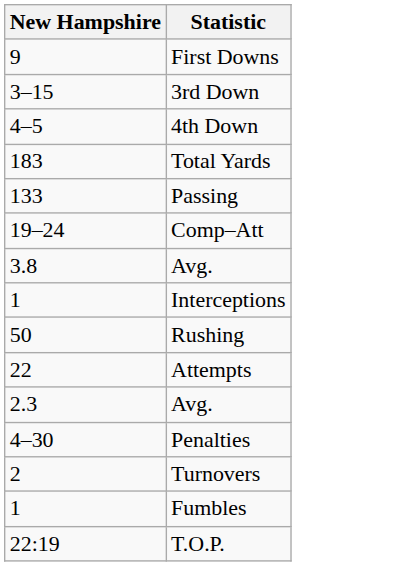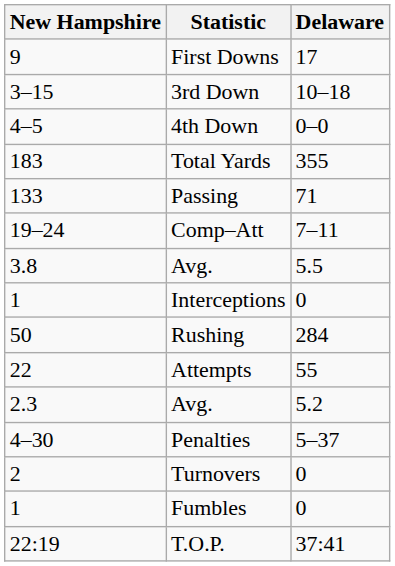+ column: Delaware | 17 | 10–18 | 0–0 | 355 | 71 | 7–11 | 5.5 | 0 | 284 | 55 | 5.2 | 5–37 | 0 | 0 | 37:41
